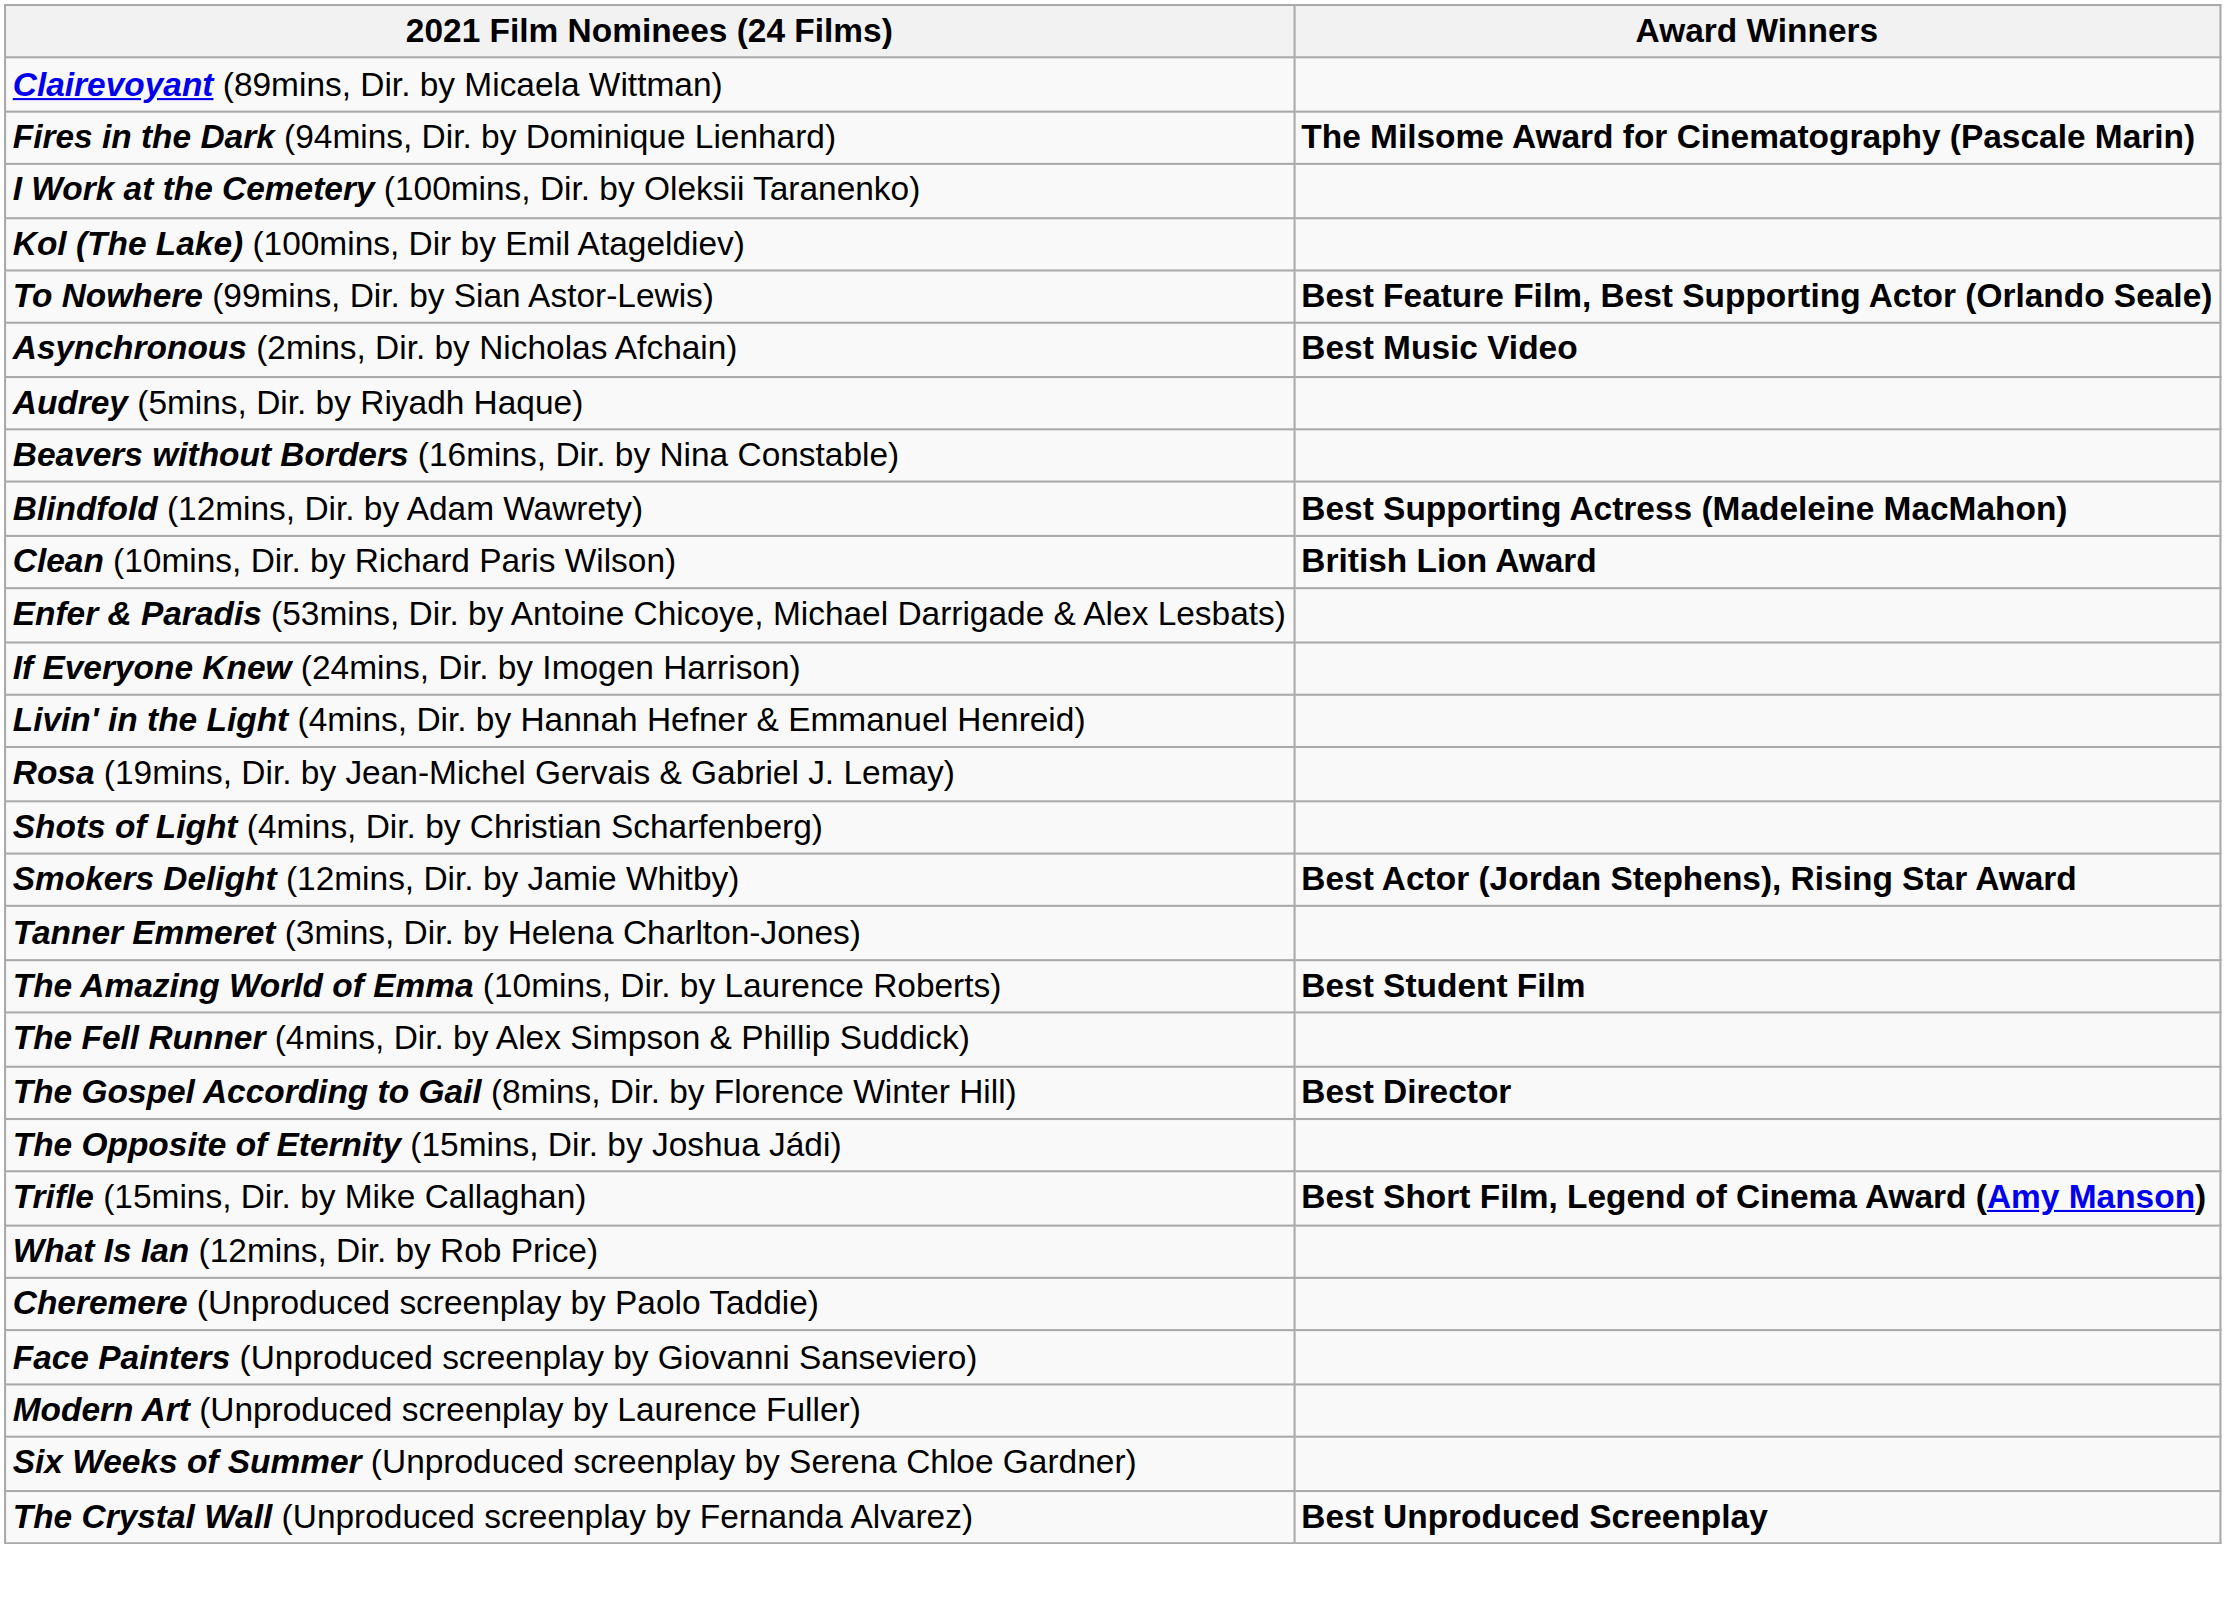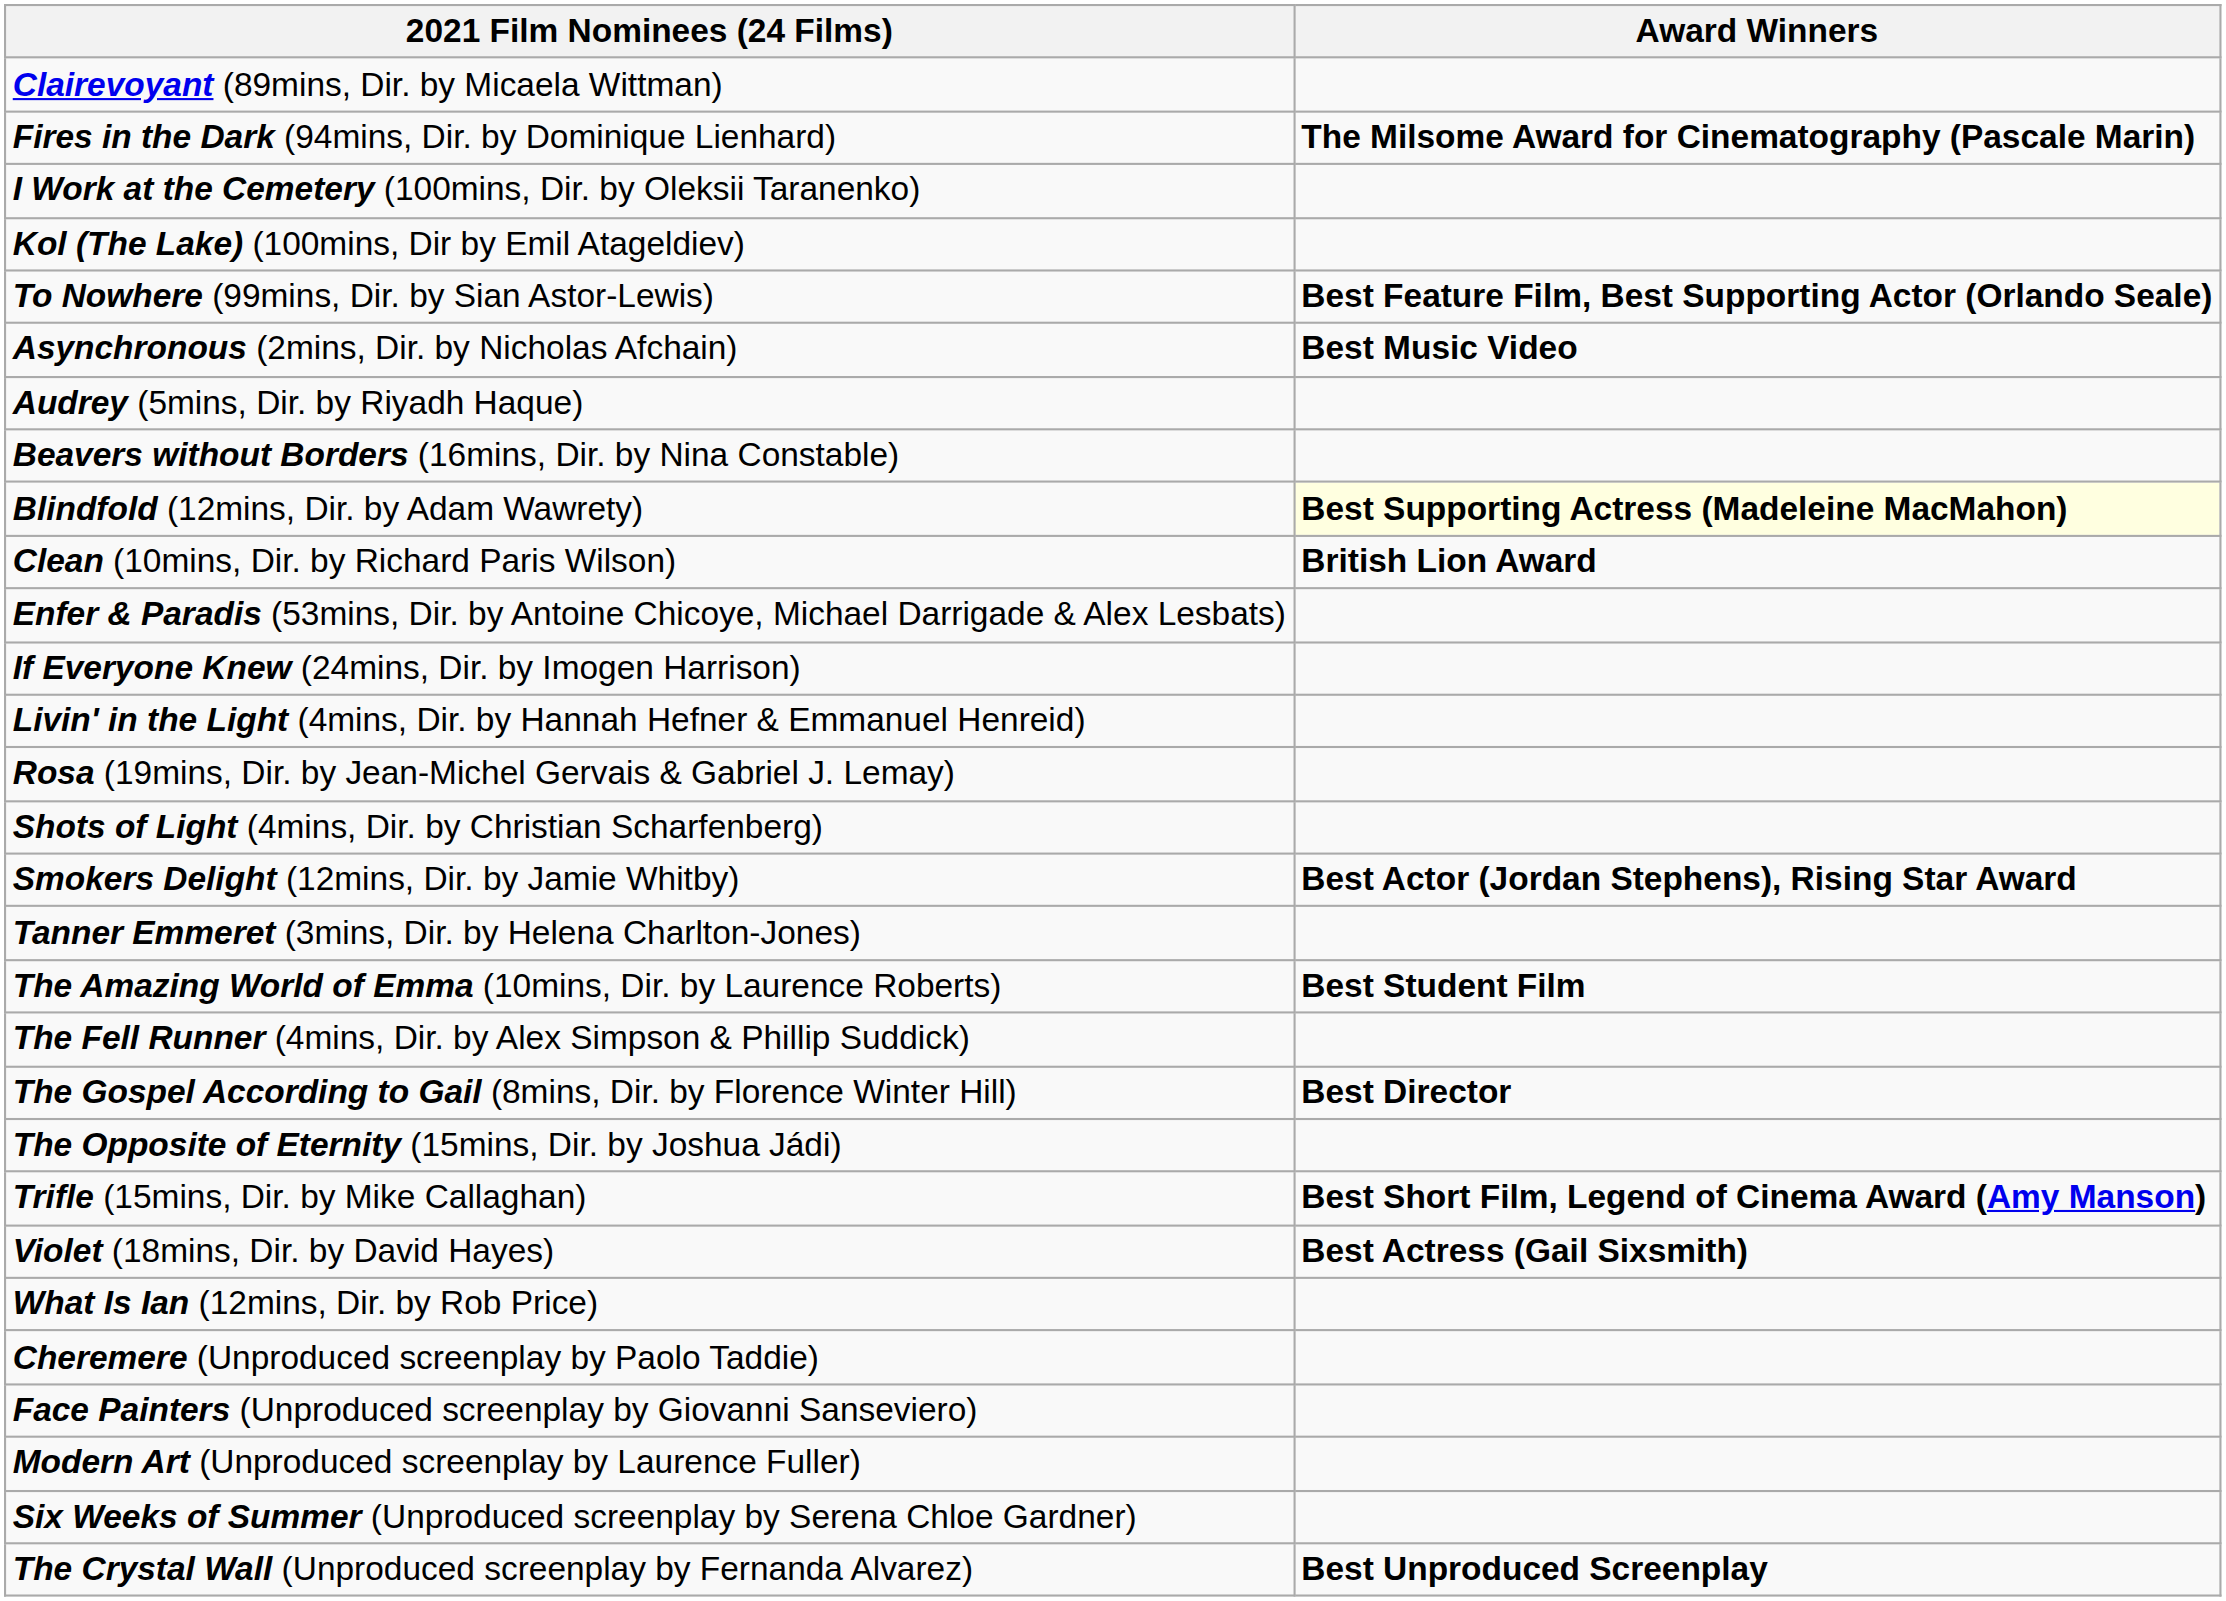Blindfold (12mins, Dir. by Adam Wawrety) | Award Winners: no background -> lightyellow background
+ row: Violet (18mins, Dir. by David Hayes) | Best Actress (Gail Sixsmith)
